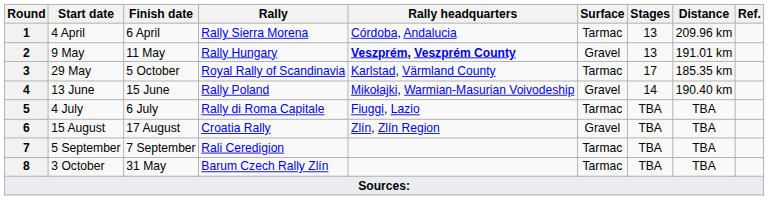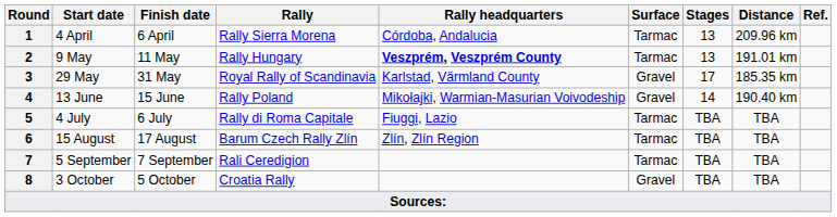9 May | Surface: Gravel -> Tarmac
29 May | Finish date: 5 October -> 31 May
29 May | Surface: Tarmac -> Gravel
15 August | Rally: Croatia Rally -> Barum Czech Rally Zlín
15 August | Surface: Gravel -> Tarmac
3 October | Finish date: 31 May -> 5 October
3 October | Rally: Barum Czech Rally Zlín -> Croatia Rally
3 October | Surface: Tarmac -> Gravel
